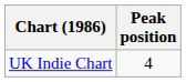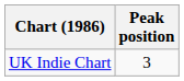UK Indie Chart | Peak position: 4 -> 3
